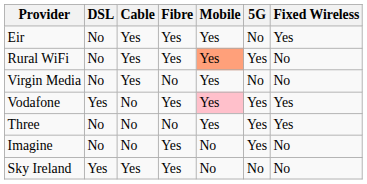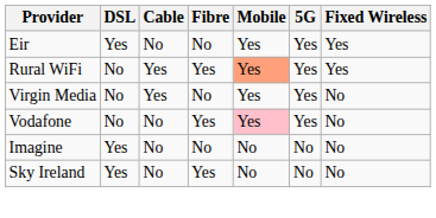Eir | DSL: No -> Yes
Eir | Cable: Yes -> No
Eir | Fibre: Yes -> No
Eir | 5G: No -> Yes
Rural WiFi | Fixed Wireless: No -> Yes
Virgin Media | 5G: No -> Yes
Vodafone | DSL: Yes -> No
Vodafone | Fixed Wireless: Yes -> No
- row: Three | No | No | No | Yes | Yes | Yes
Imagine | DSL: No -> Yes
Imagine | Fibre: Yes -> No
Imagine | 5G: Yes -> No
Sky Ireland | Cable: Yes -> No
